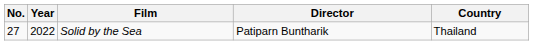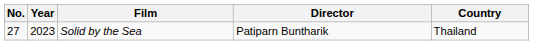Solid by the Sea | Year: 2022 -> 2023
